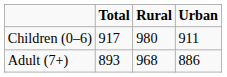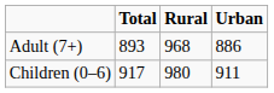rows swapped: Children (0–6) <-> Adult (7+)
